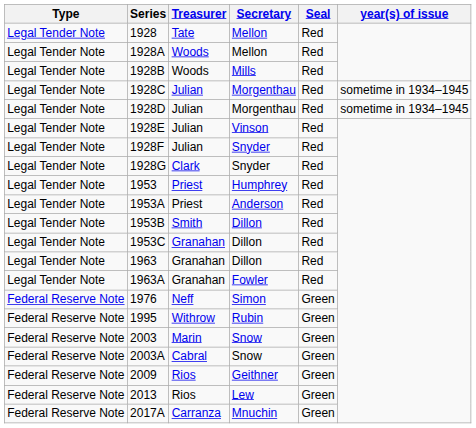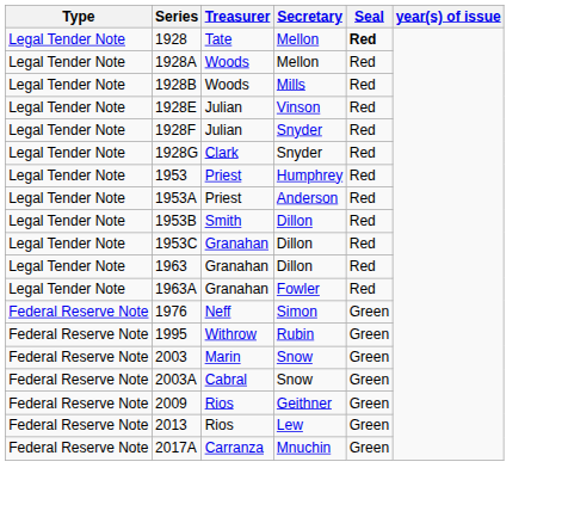1928 | Seal: normal -> bold
- row: Legal Tender Note | 1928C | Julian | Morgenthau | Red | sometime in 1934–1945
- row: Legal Tender Note | 1928D | Julian | Morgenthau | Red | sometime in 1934–1945
